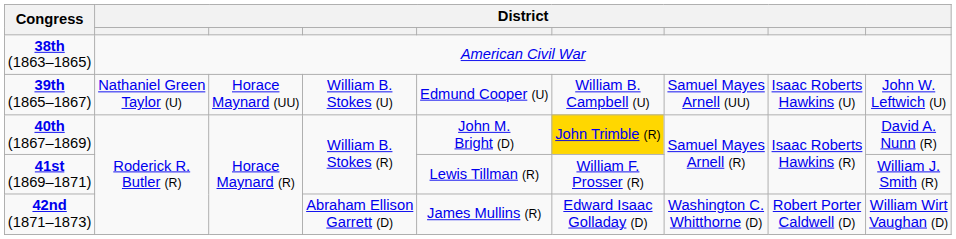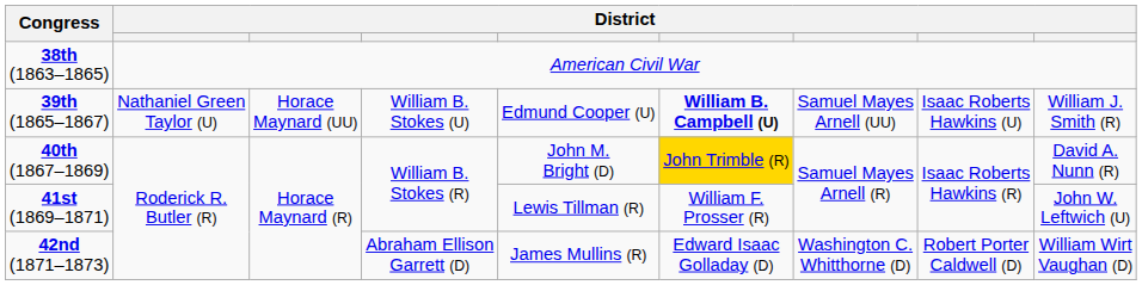39th (1865–1867) | column 6: normal -> bold
39th (1865–1867) | column 9: John W. Leftwich (U) -> William J. Smith (R)
41st (1869–1871) | column 9: William J. Smith (R) -> John W. Leftwich (U)
